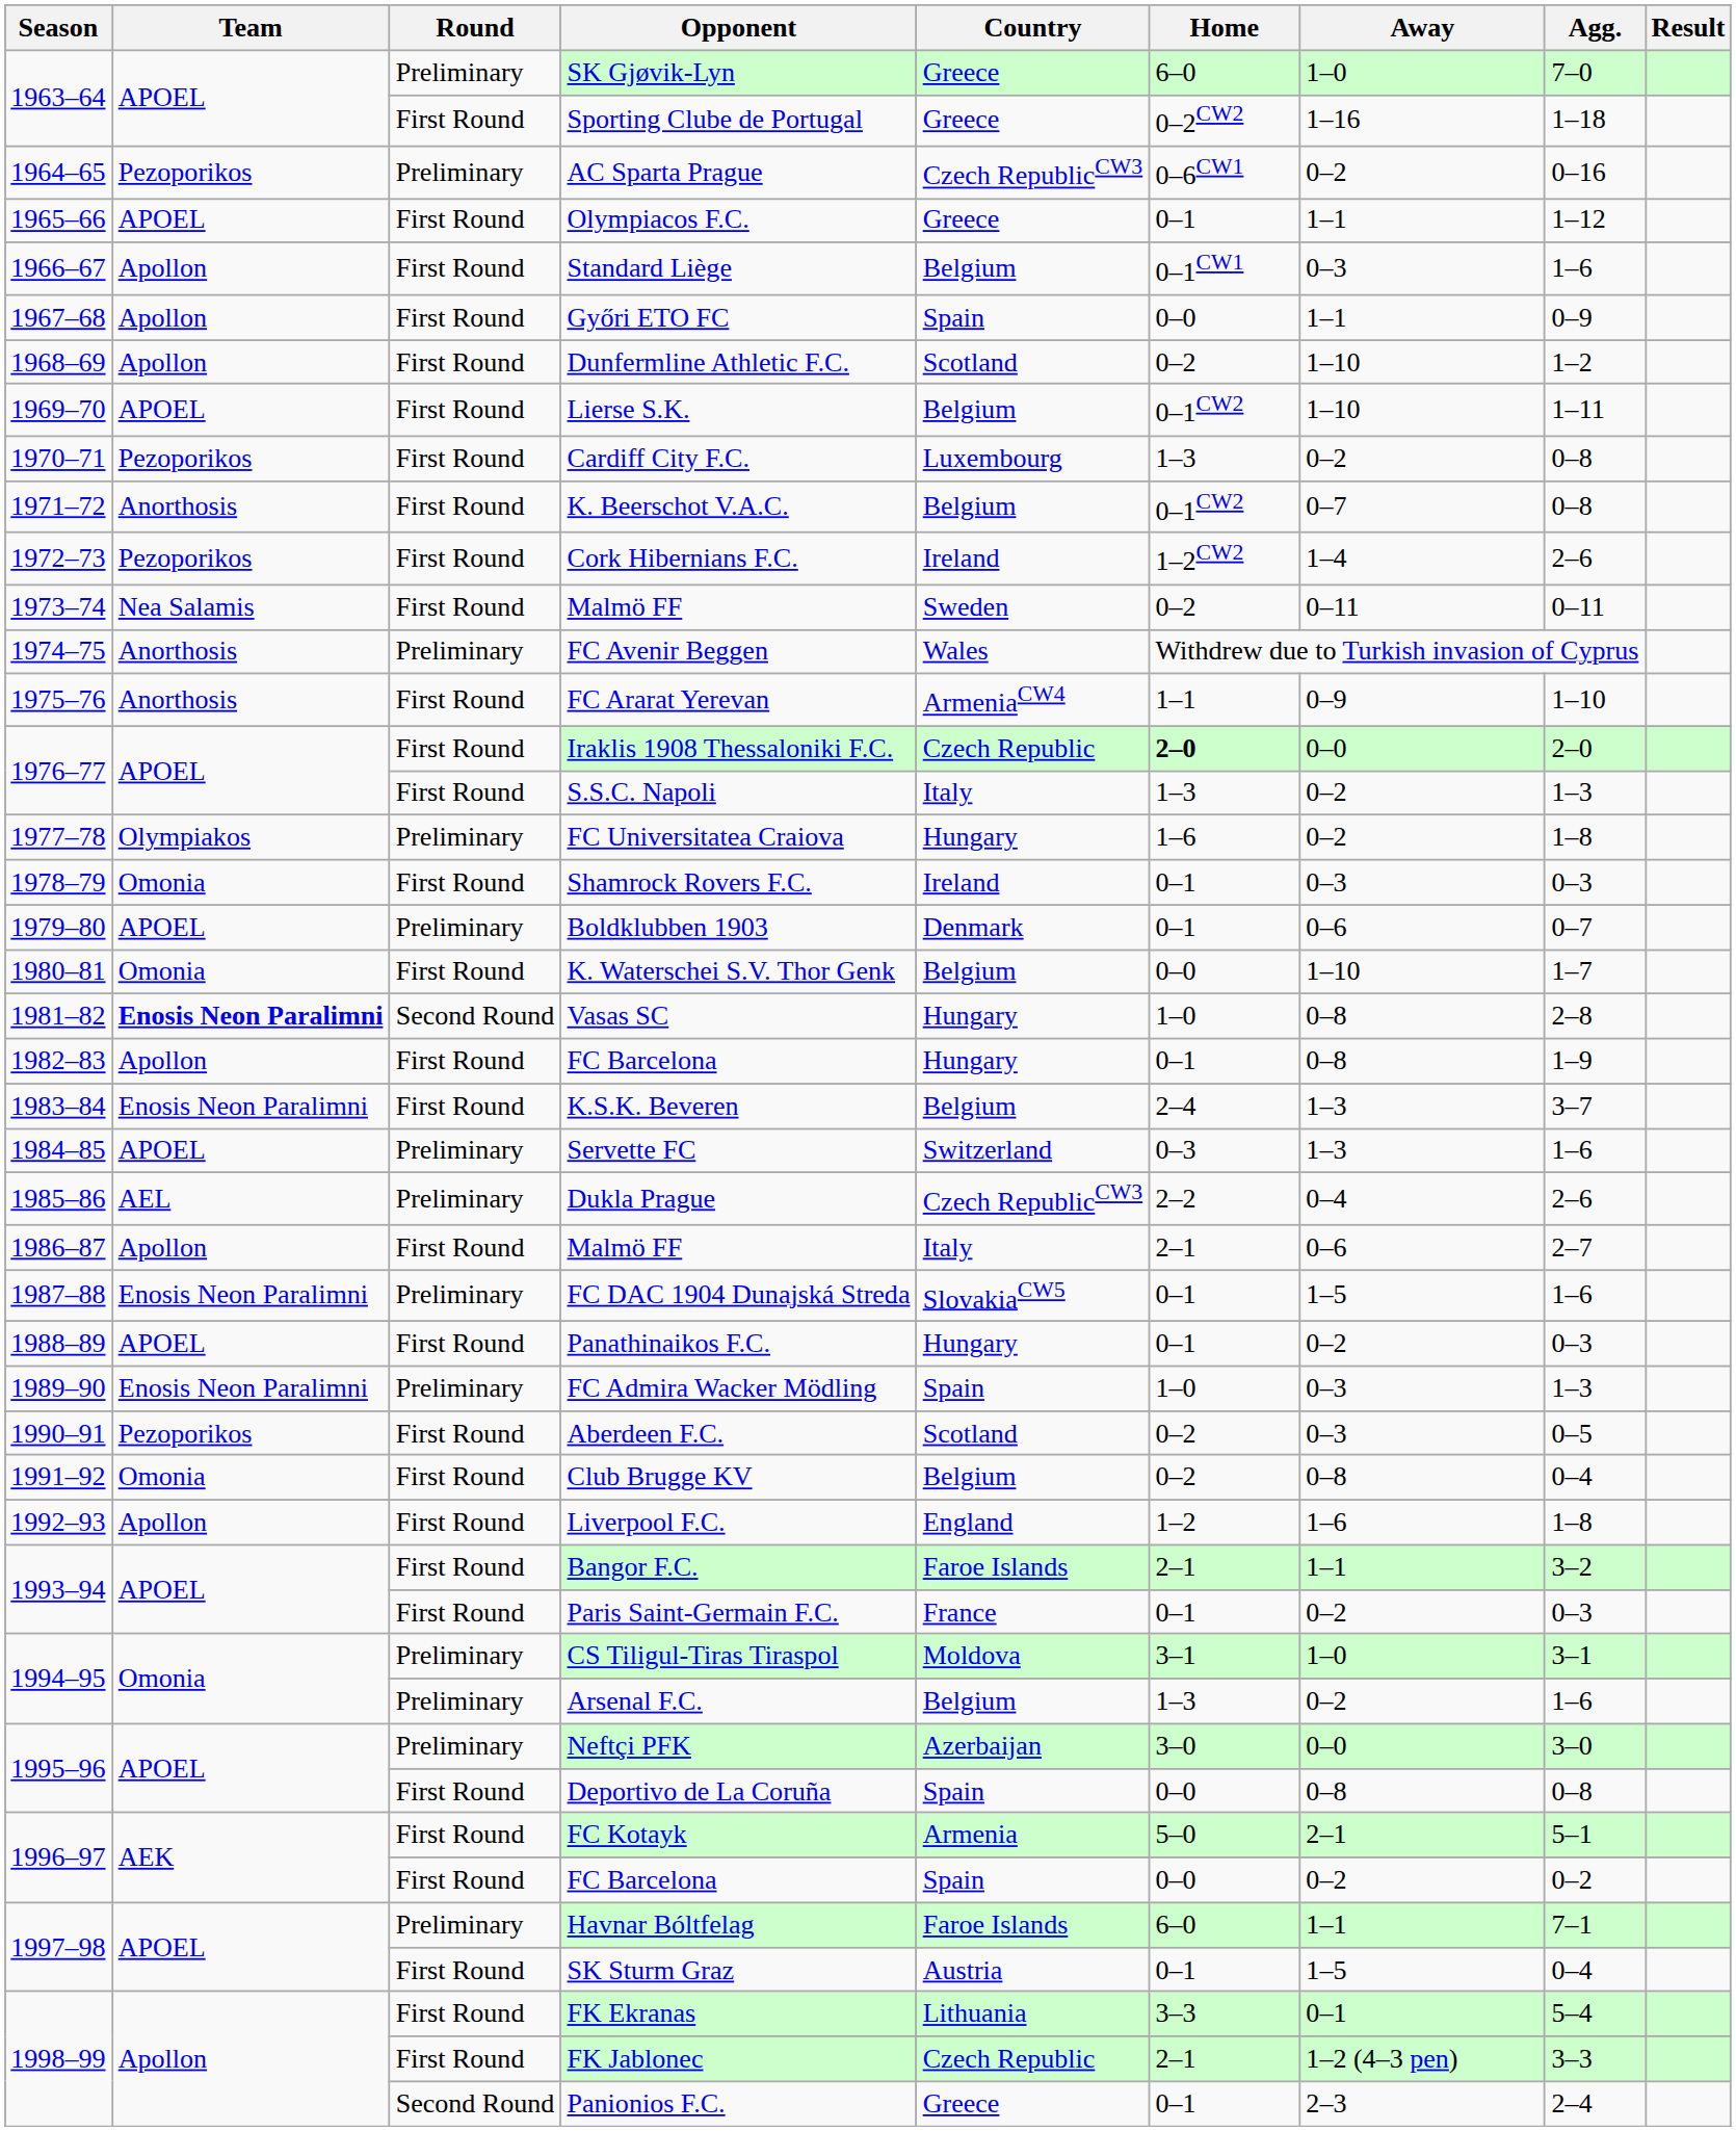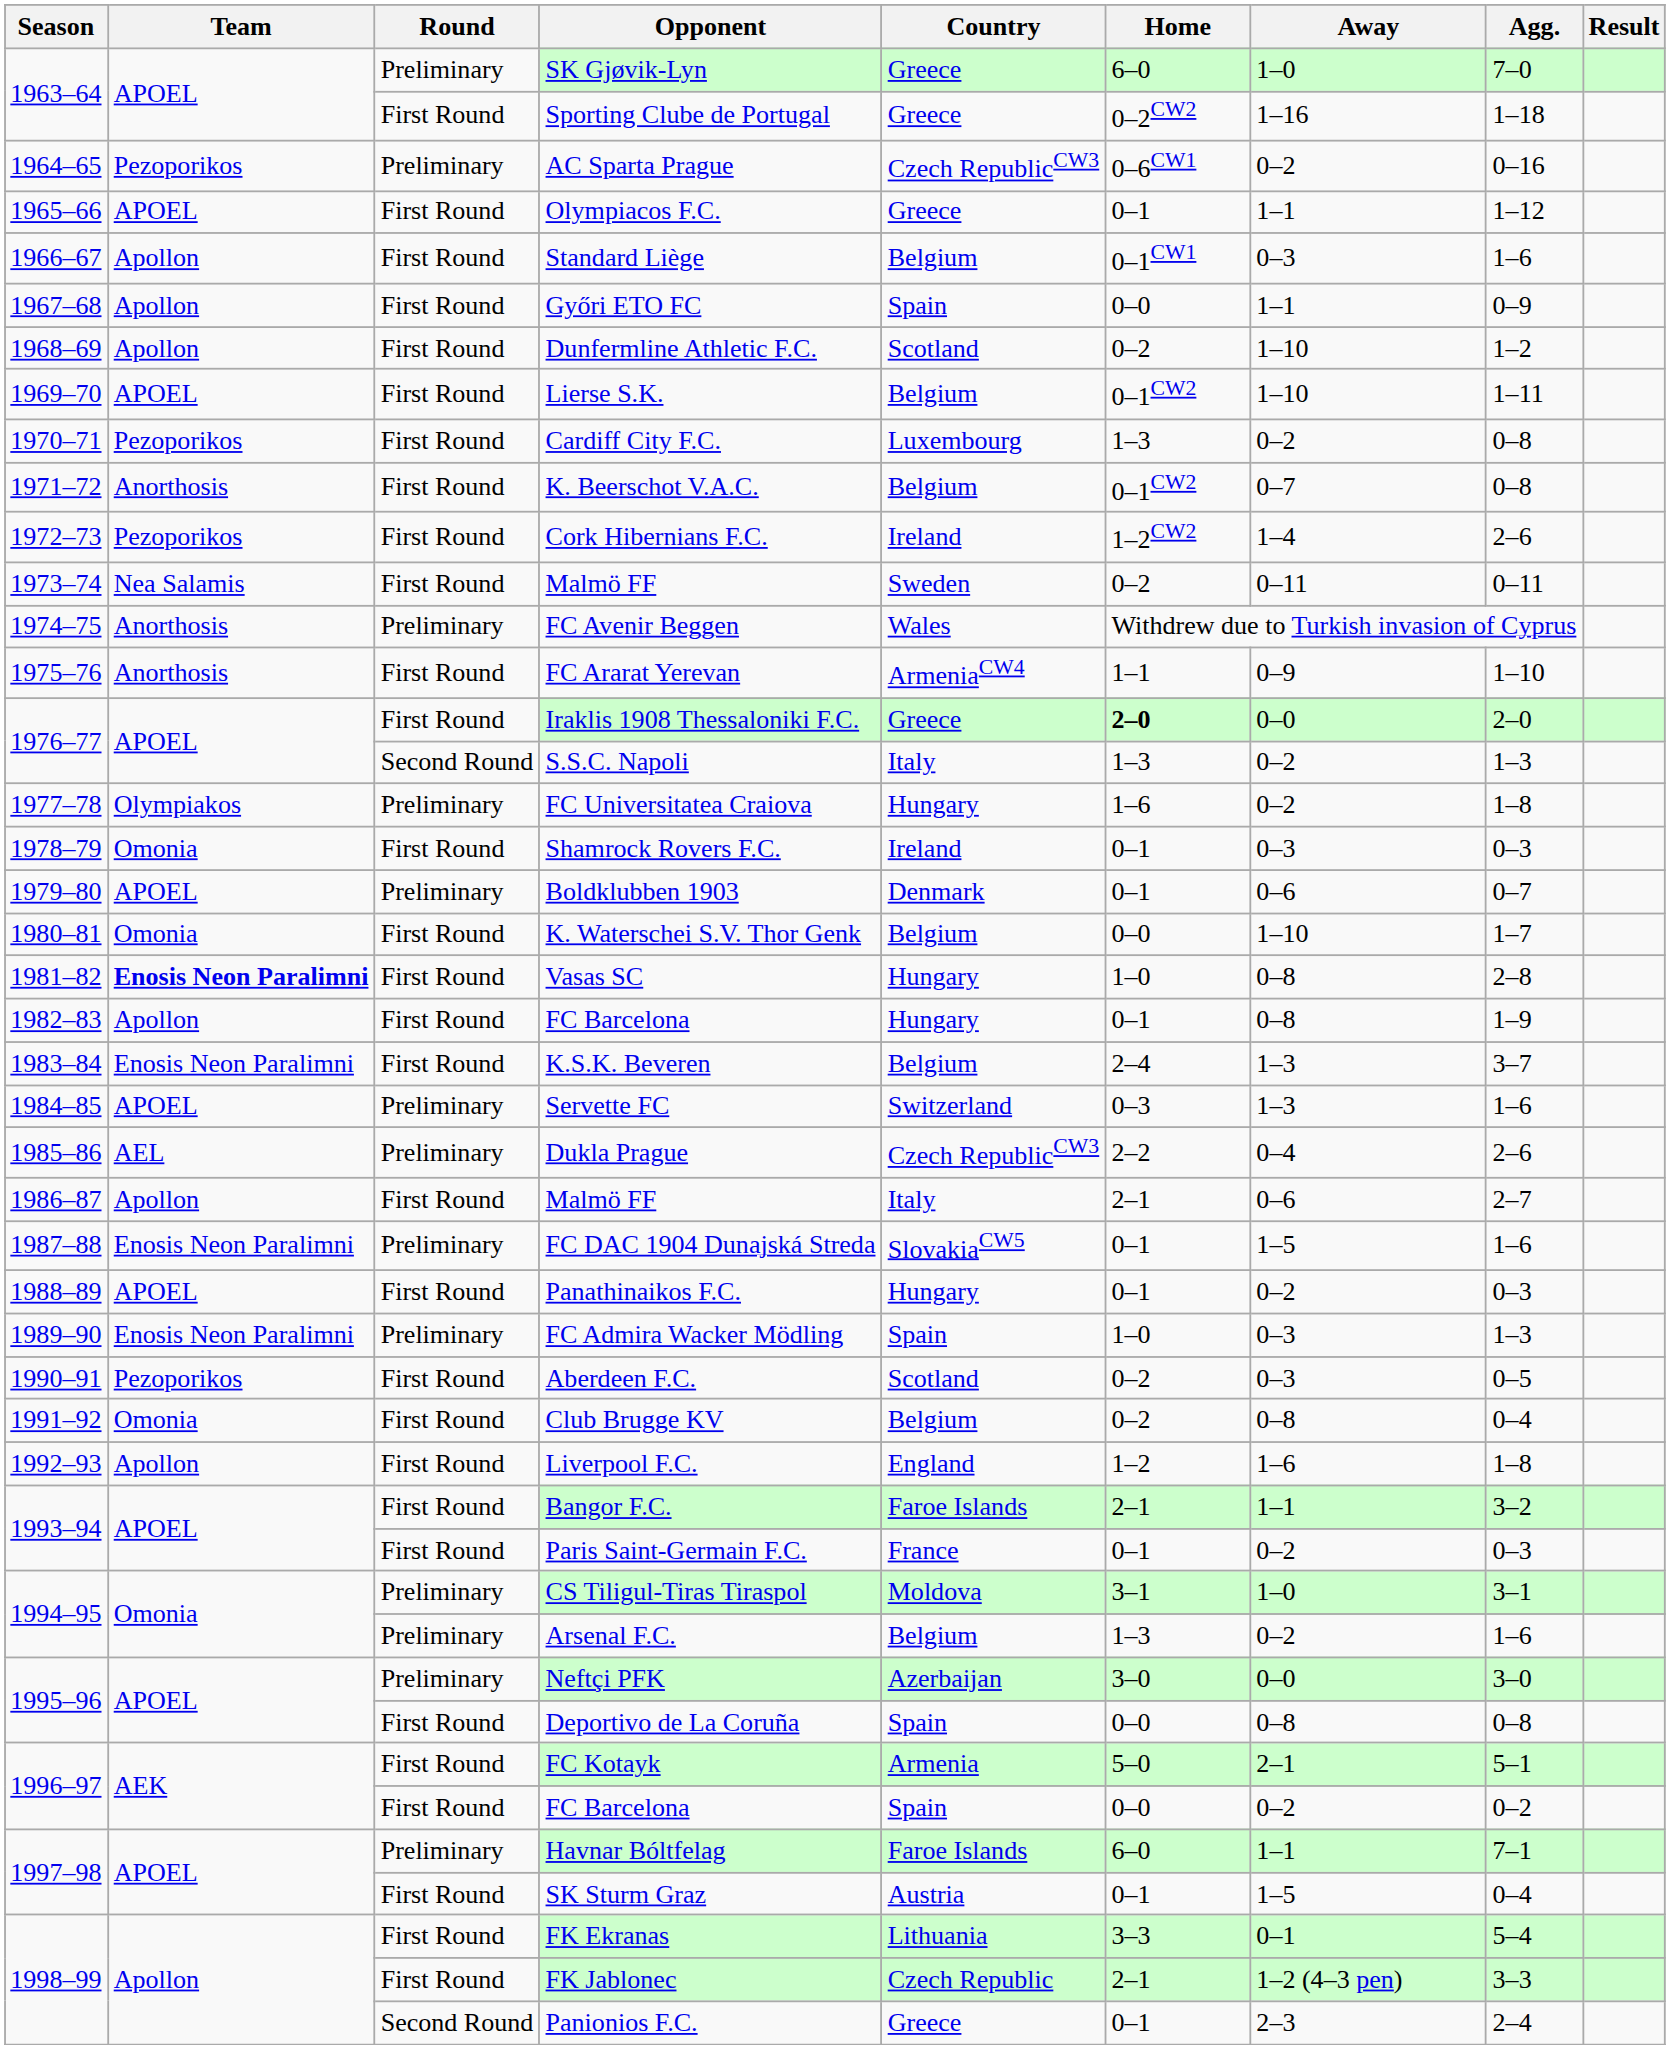Iraklis 1908 Thessaloniki F.C. | Country: Czech Republic -> Greece
S.S.C. Napoli | Round: First Round -> Second Round
Vasas SC | Round: Second Round -> First Round
